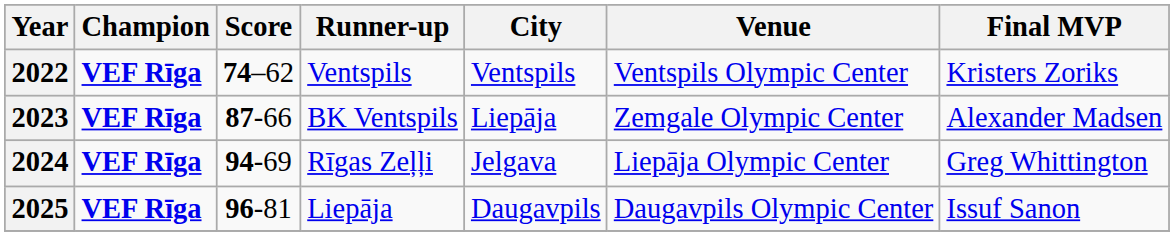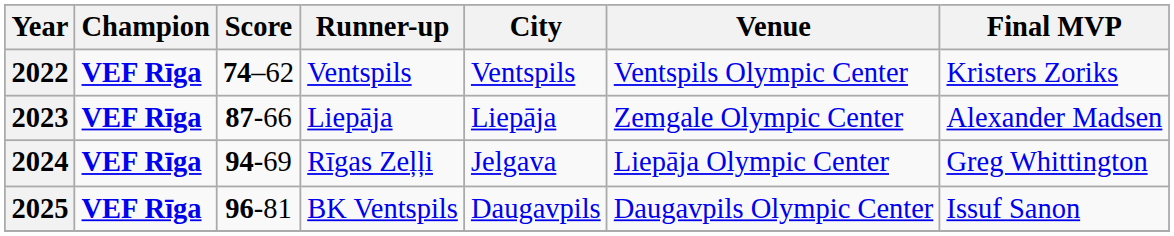2023 | Runner-up: BK Ventspils -> Liepāja
2025 | Runner-up: Liepāja -> BK Ventspils
